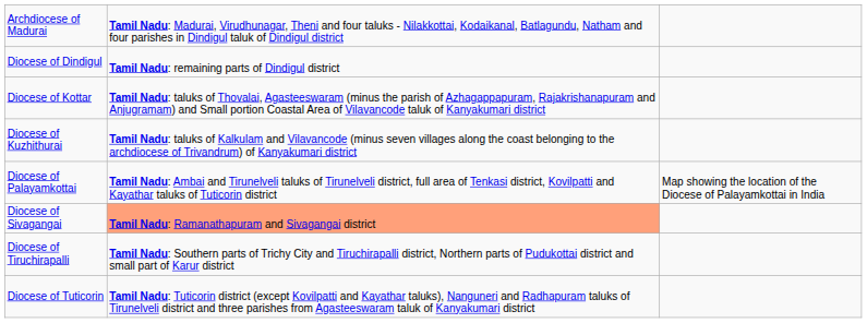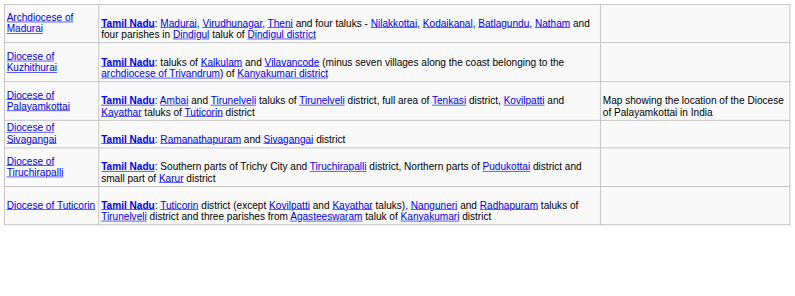- row: Diocese of Dindigul | Tamil Nadu: remaining parts of Dindigul district
- row: Diocese of Kottar | Tamil Nadu: taluks of Thovalai, Agasteeswaram (minus the parish of Azhagappapuram, Rajakrishanapuram and Anjugramam) and Small portion Coastal Area of Vilavancode taluk of Kanyakumari district
Diocese of Sivagangai | column 2: lightsalmon background -> no background
